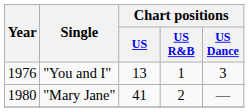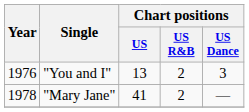"You and I" | Chart positions / US R&B: 1 -> 2
"Mary Jane" | Year: 1980 -> 1978
